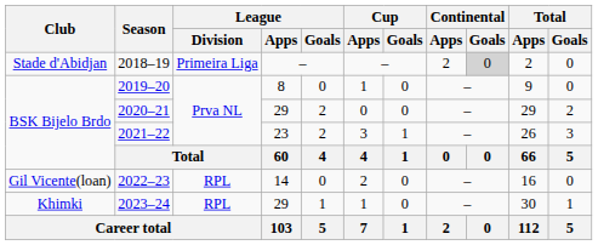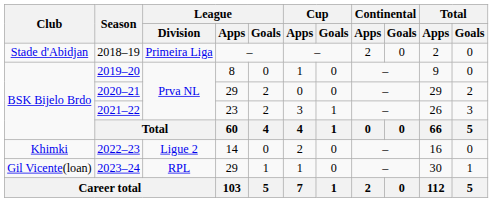2018–19 | Continental / Goals: lightgrey background -> no background
2022–23 | Club: Gil Vicente(loan) -> Khimki
2022–23 | League / Division: RPL -> Ligue 2
2023–24 | Club: Khimki -> Gil Vicente(loan)
